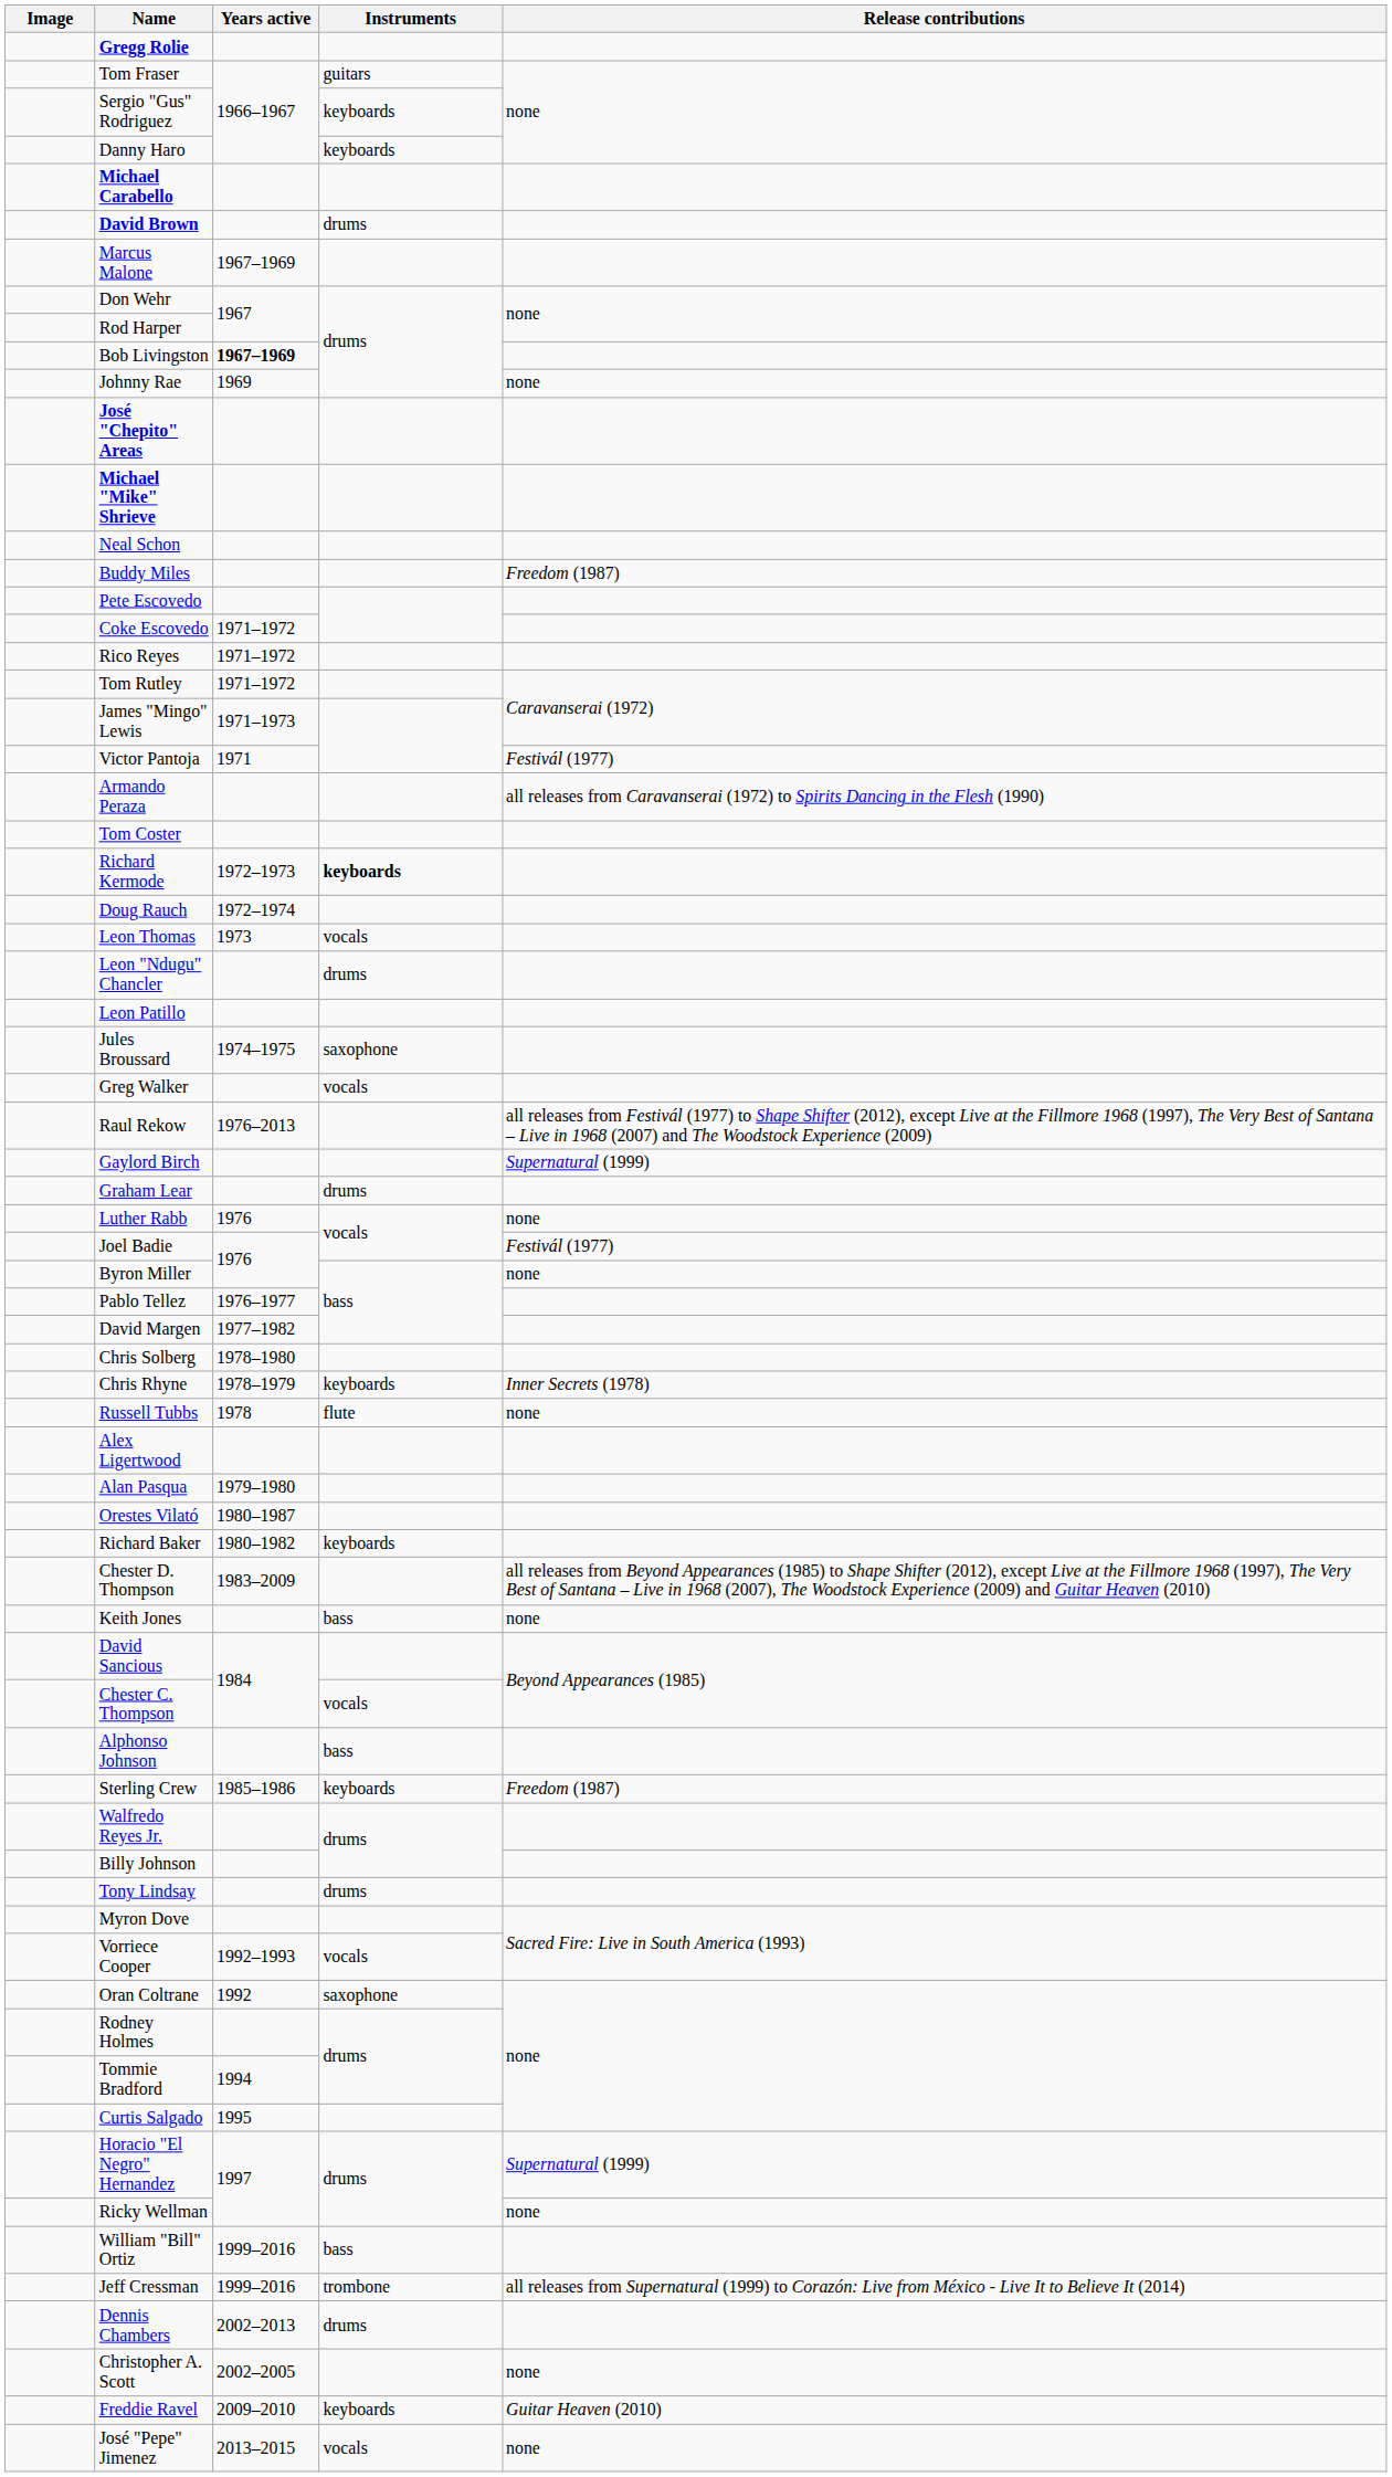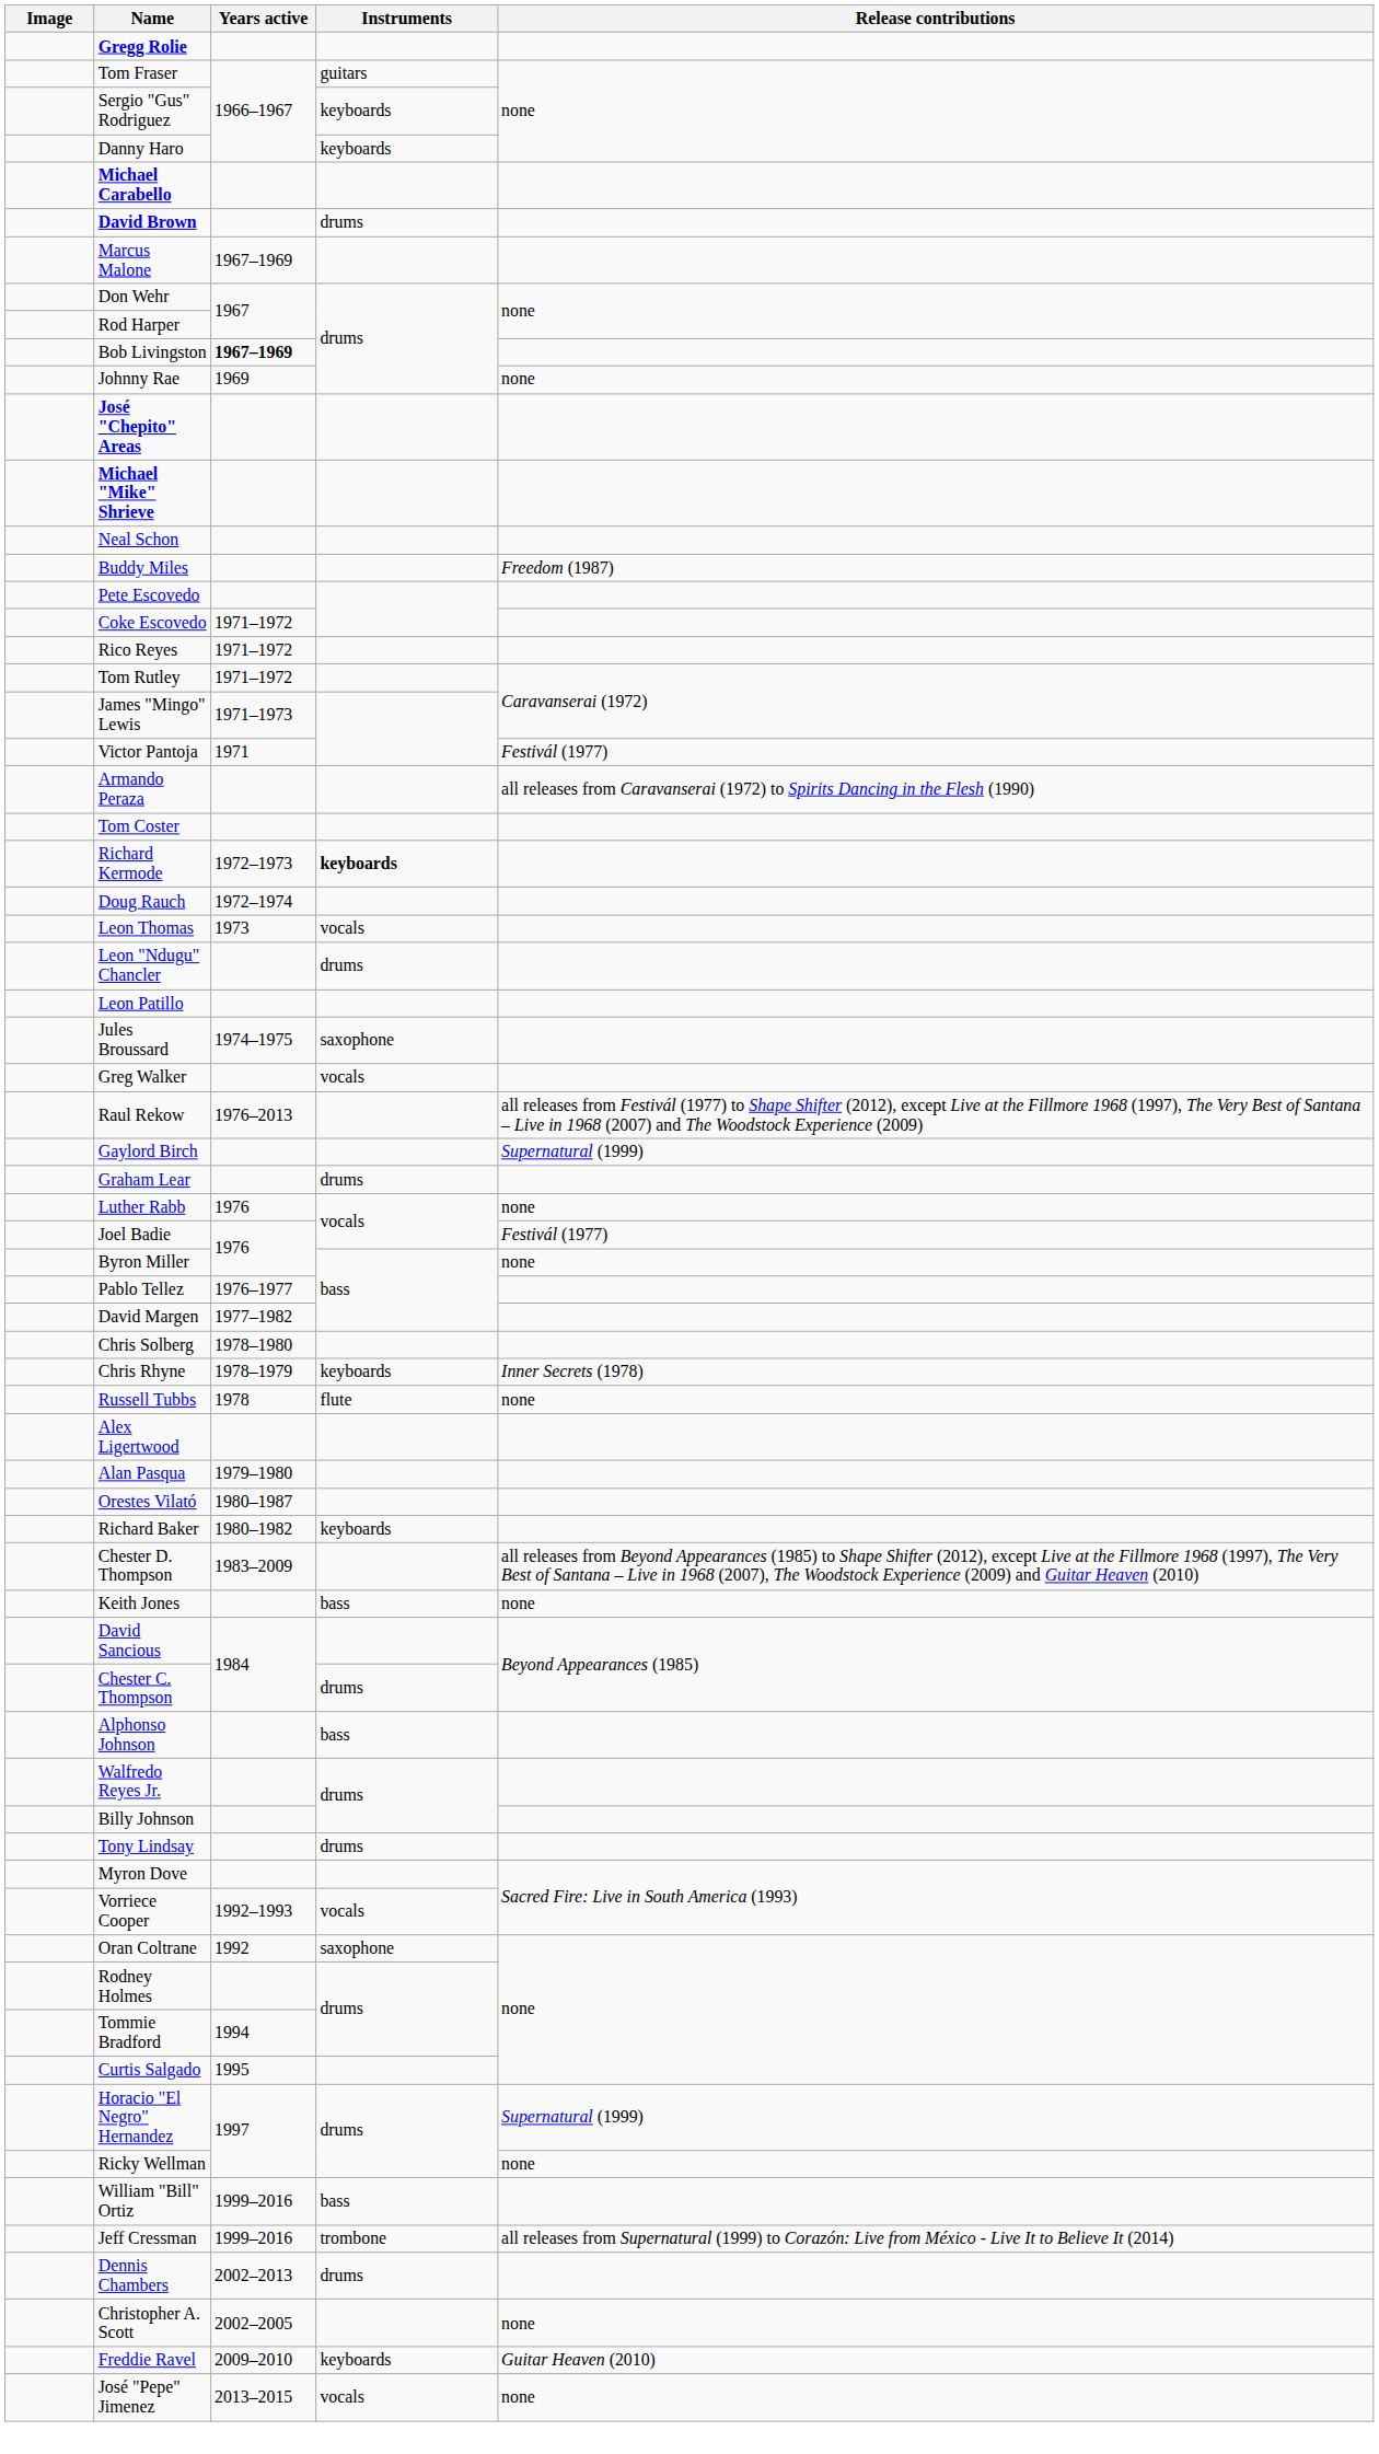Chester C. Thompson | Instruments: vocals -> drums
- row: Sterling Crew | 1985–1986 | keyboards | Freedom (1987)
